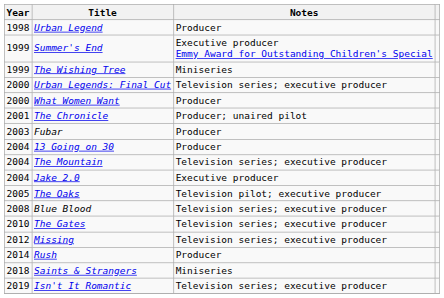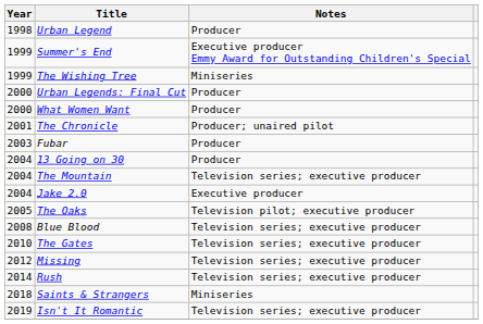Urban Legends: Final Cut | Notes: Television series; executive producer -> Producer
Rush | Notes: Producer -> Television series; executive producer
